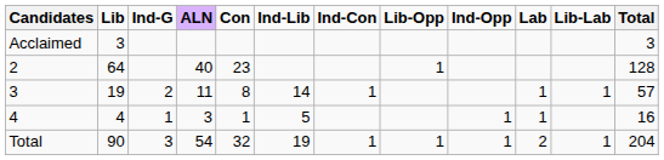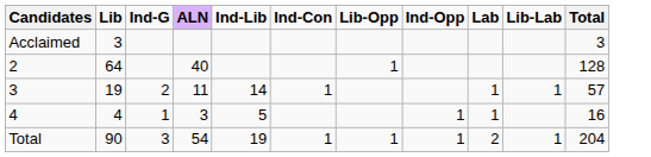- column: Con | 23 | 8 | 1 | 32
